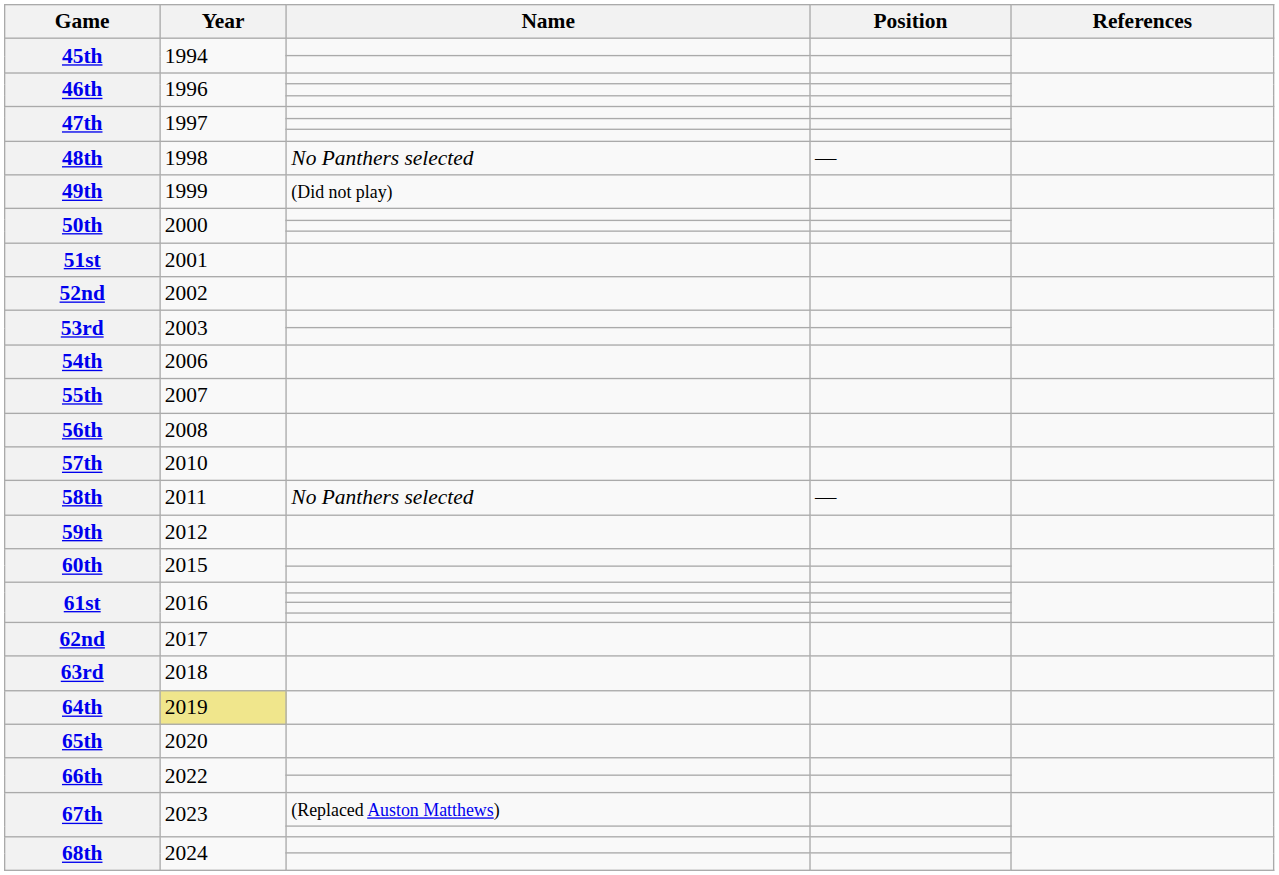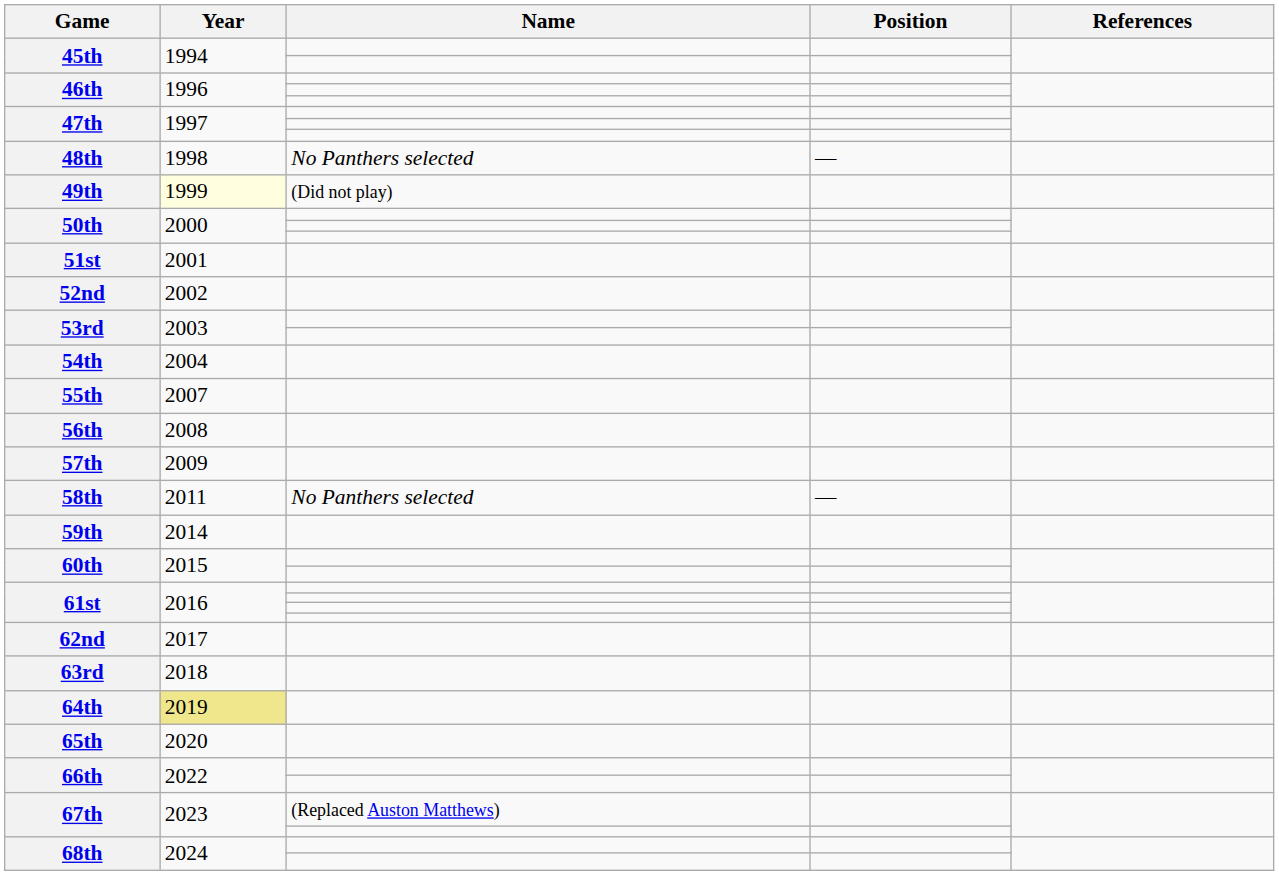49th | Year: no background -> lightyellow background
54th | Year: 2006 -> 2004
57th | Year: 2010 -> 2009
59th | Year: 2012 -> 2014
